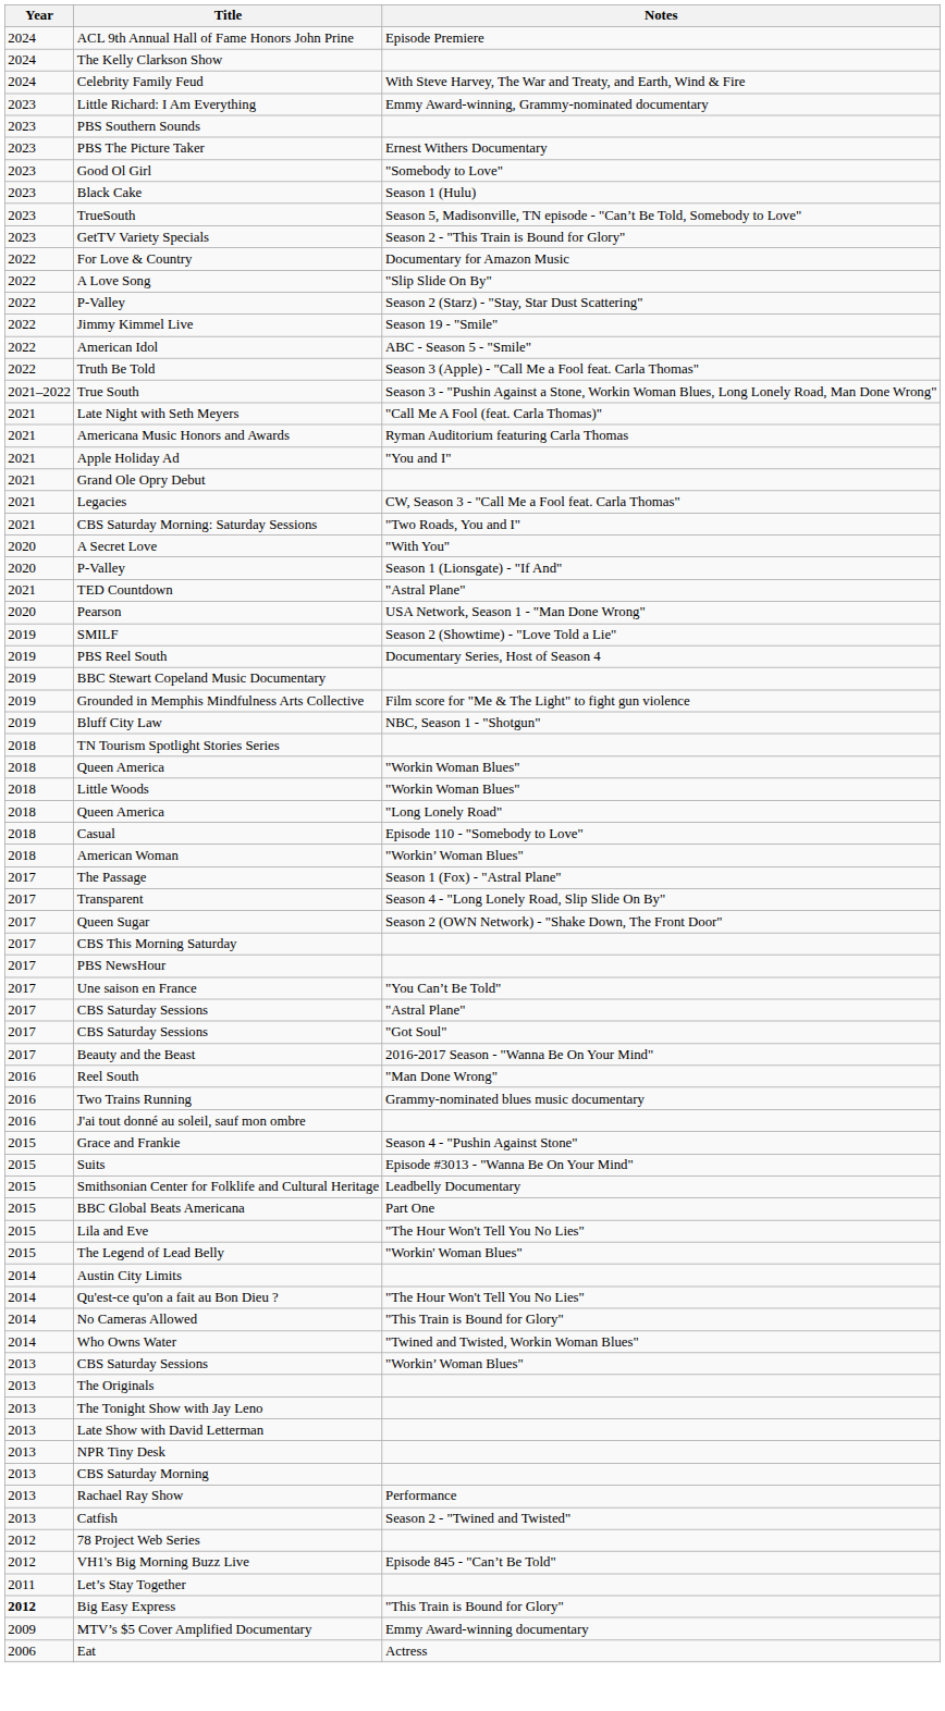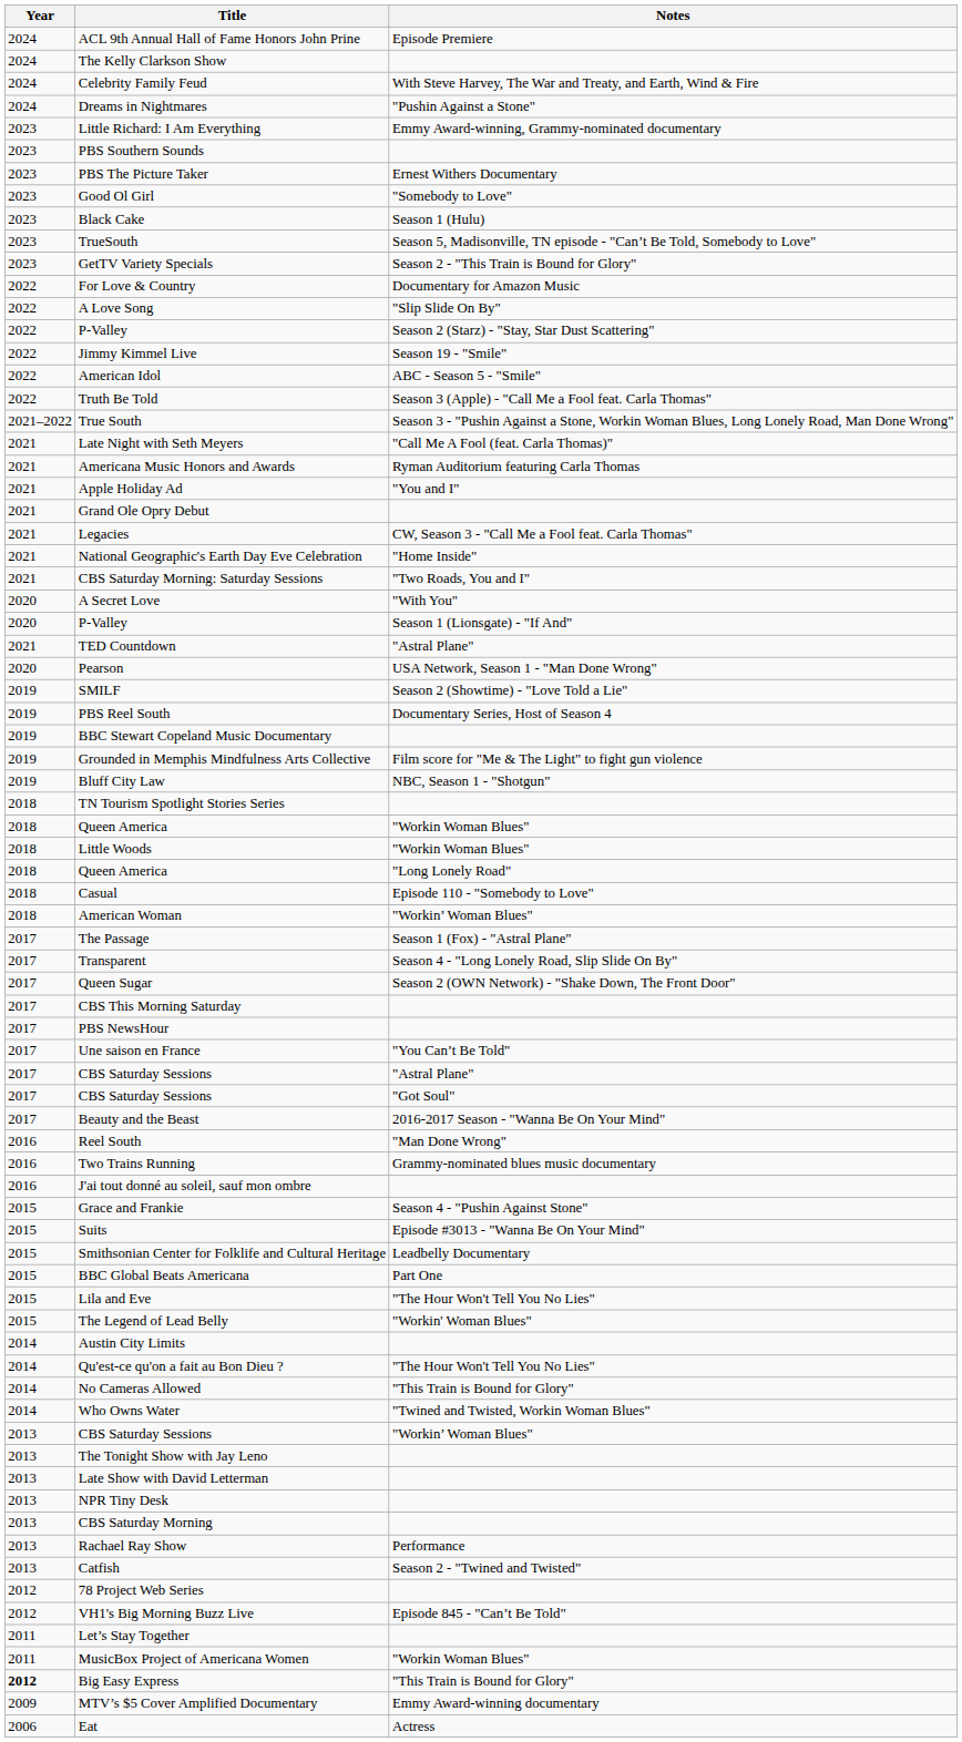+ row: 2024 | Dreams in Nightmares | "Pushin Against a Stone"
+ row: 2021 | National Geographic's Earth Day Eve Celebration | "Home Inside"
- row: 2013 | The Originals
+ row: 2011 | MusicBox Project of Americana Women | "Workin Woman Blues"
